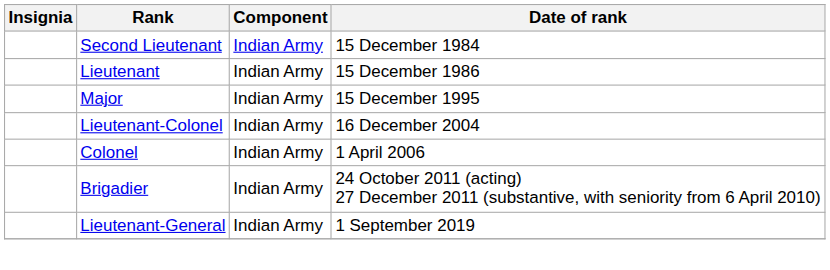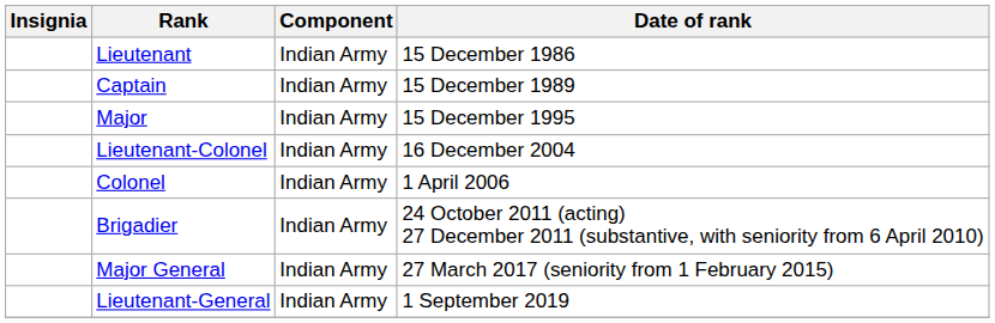- row: Second Lieutenant | Indian Army | 15 December 1984
+ row: Captain | Indian Army | 15 December 1989
+ row: Major General | Indian Army | 27 March 2017 (seniority from 1 February 2015)
